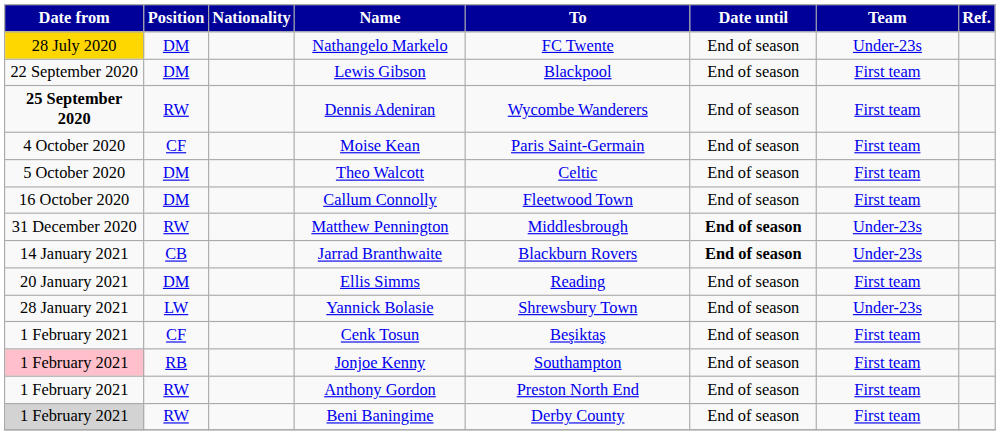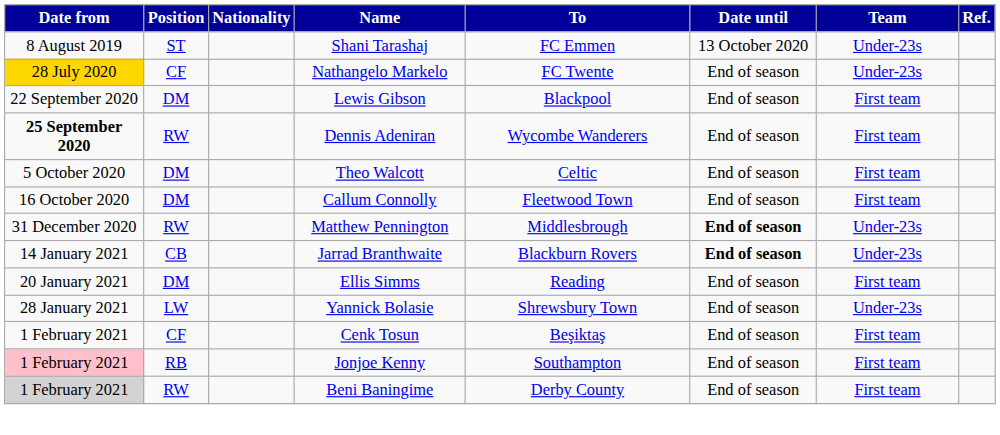+ row: 8 August 2019 | ST | Shani Tarashaj | FC Emmen | 13 October 2020 | Under-23s
Nathangelo Markelo | Position: DM -> CF
- row: 4 October 2020 | CF | Moise Kean | Paris Saint-Germain | End of season | First team
- row: 1 February 2021 | RW | Anthony Gordon | Preston North End | End of season | First team
